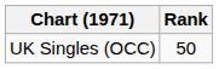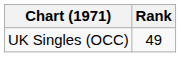UK Singles (OCC) | Rank: 50 -> 49
